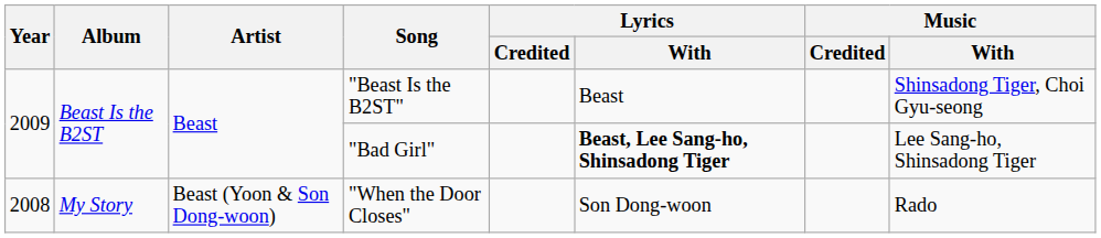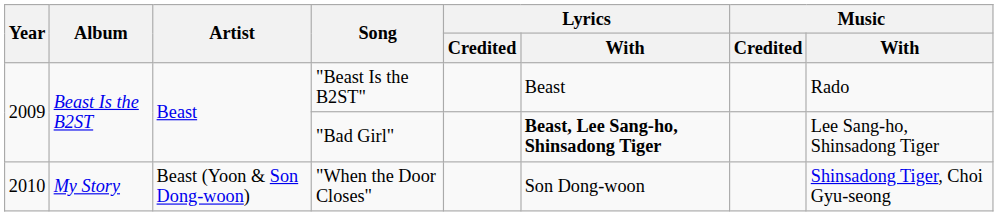"Beast Is the B2ST" | Music / With: Shinsadong Tiger, Choi Gyu-seong -> Rado
"When the Door Closes" | Year: 2008 -> 2010
"When the Door Closes" | Music / With: Rado -> Shinsadong Tiger, Choi Gyu-seong
